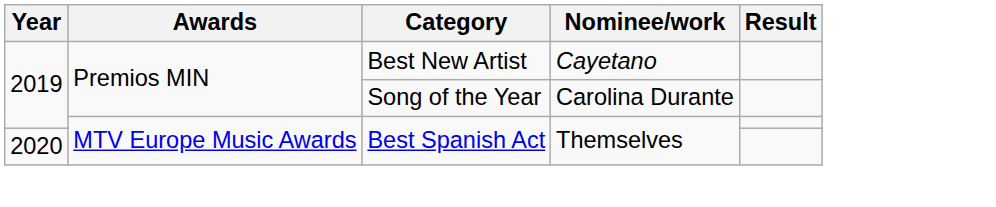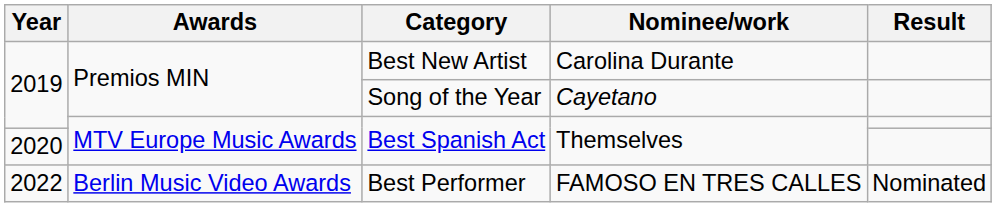Best New Artist | Nominee/work: Cayetano -> Carolina Durante
Song of the Year | Nominee/work: Carolina Durante -> Cayetano
+ row: 2022 | Berlin Music Video Awards | Best Performer | FAMOSO EN TRES CALLES | Nominated
